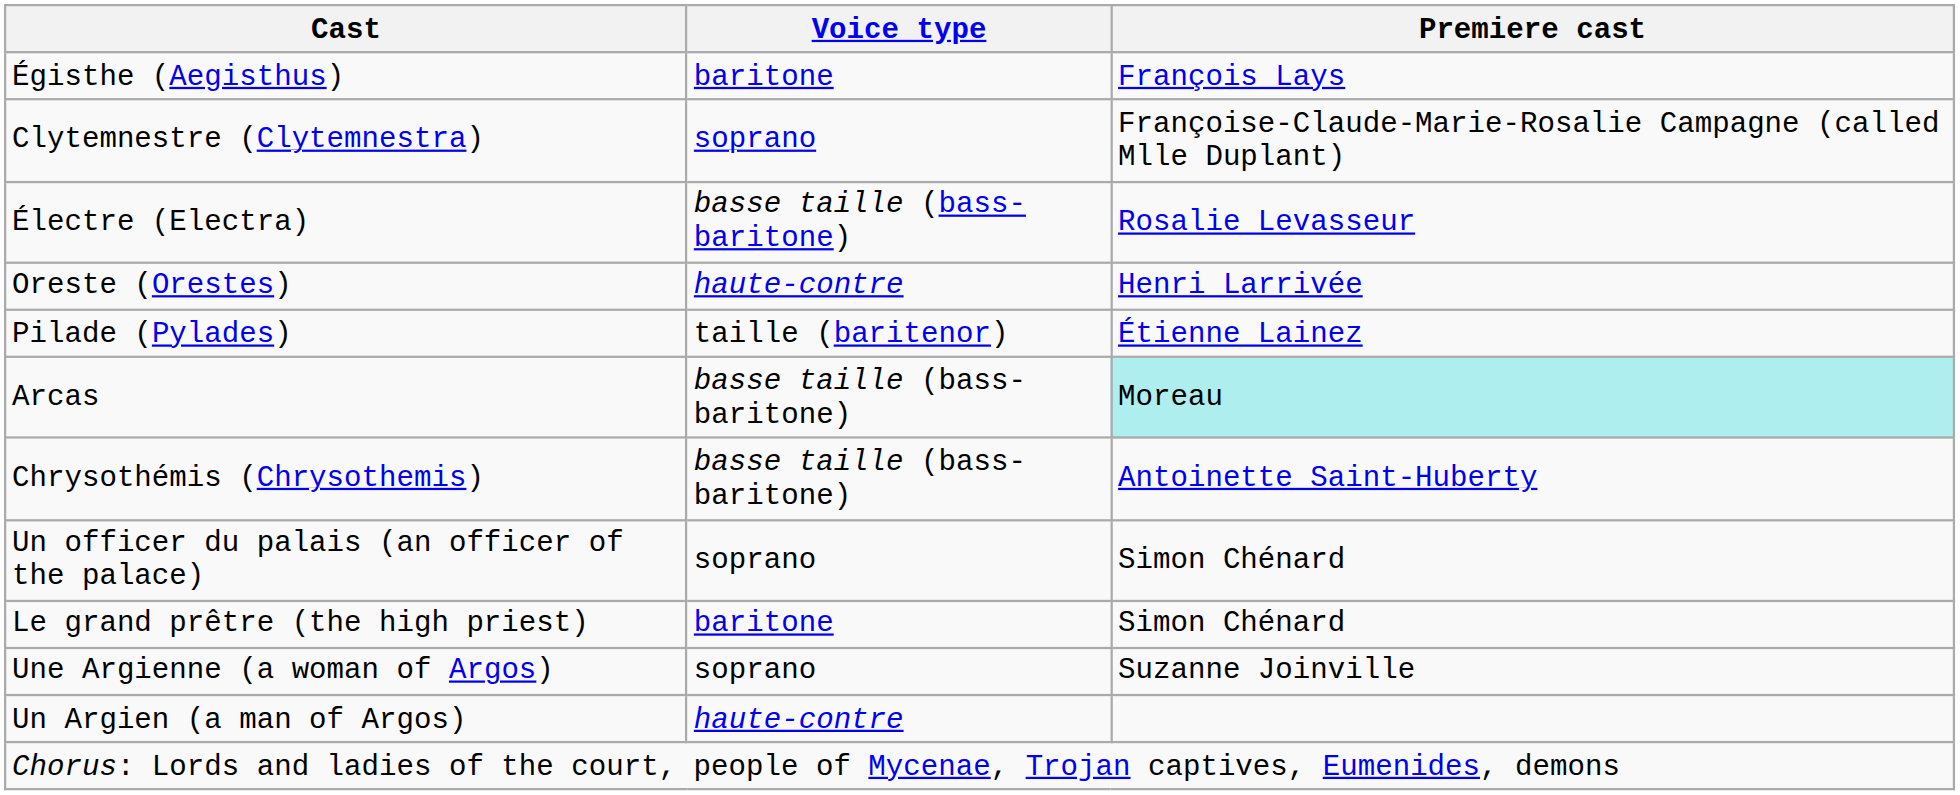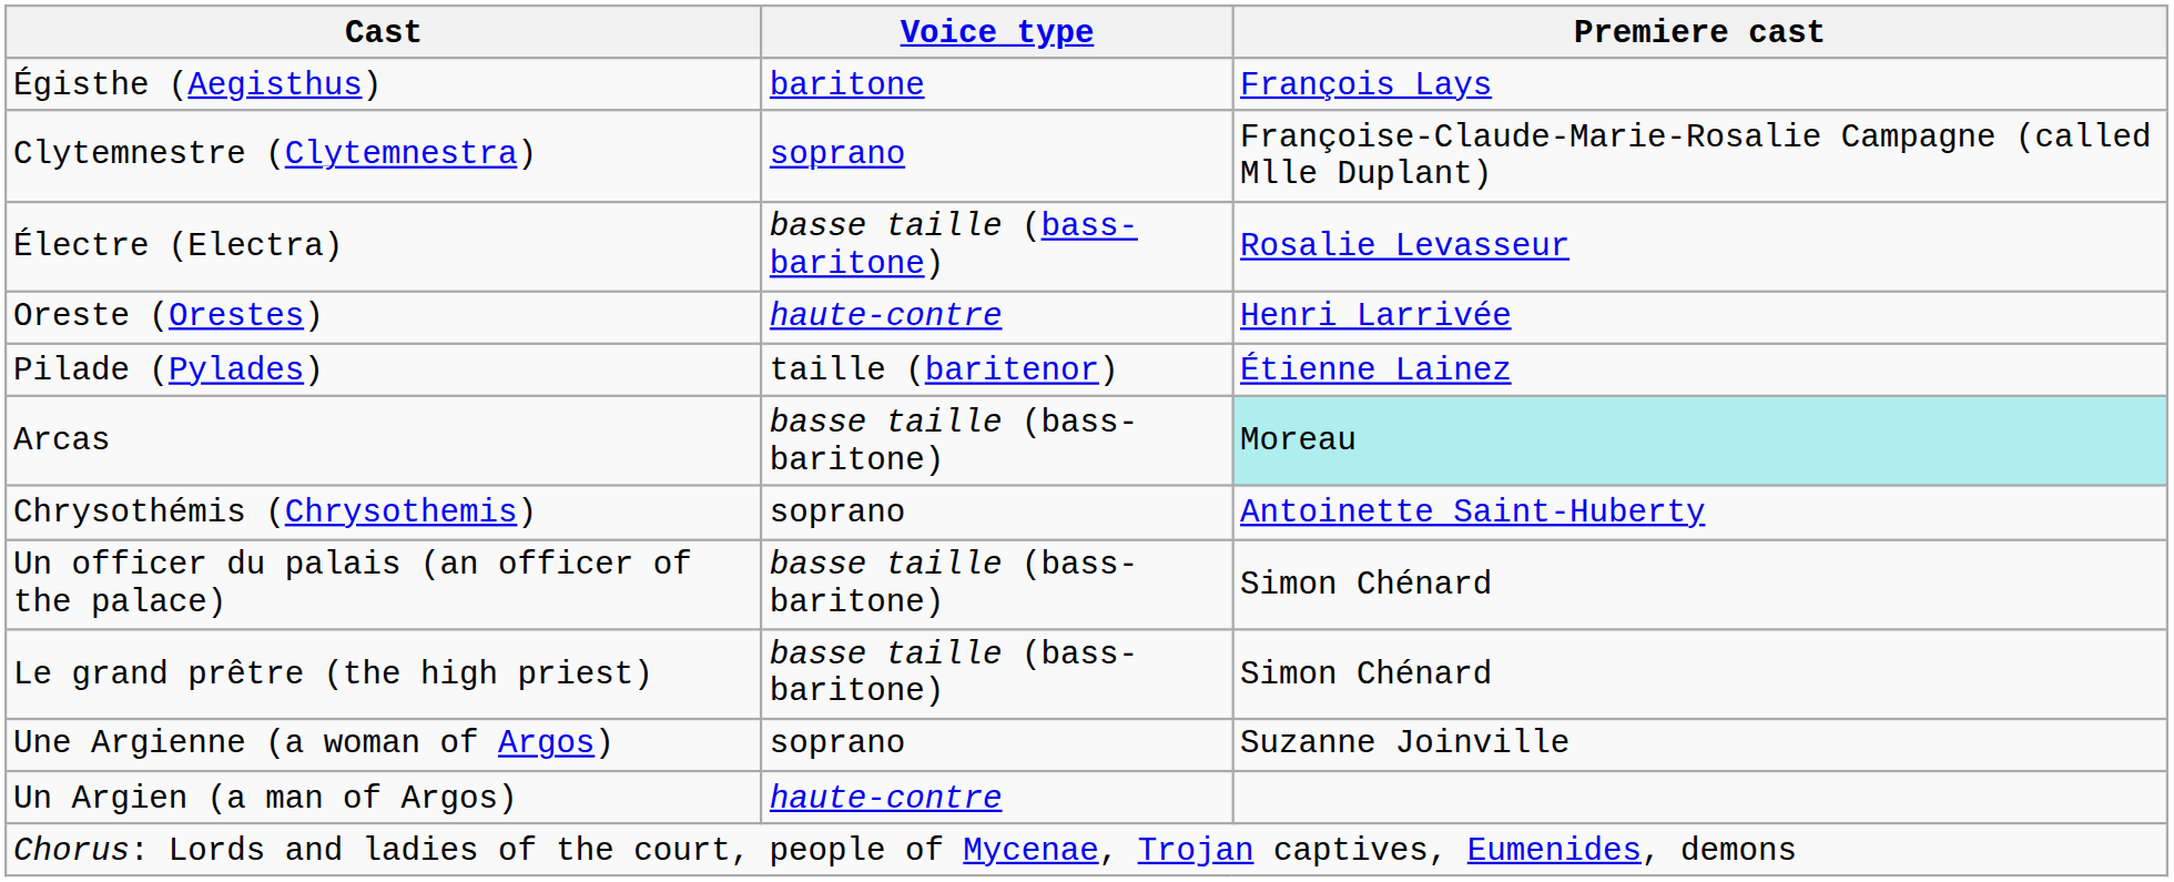Chrysothémis (Chrysothemis) | Voice type: basse taille (bass-baritone) -> soprano
Un officer du palais (an officer of the palace) | Voice type: soprano -> basse taille (bass-baritone)
Le grand prêtre (the high priest) | Voice type: baritone -> basse taille (bass-baritone)
